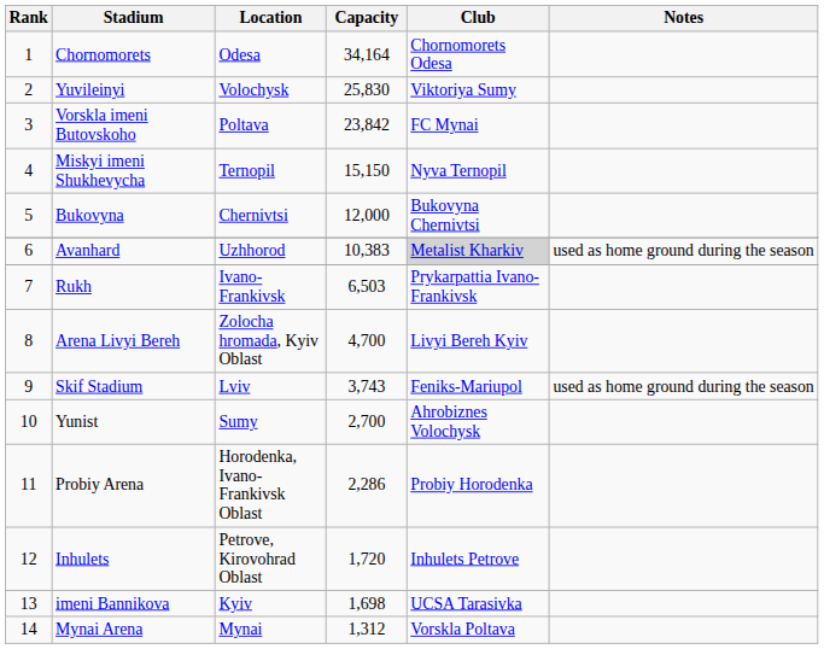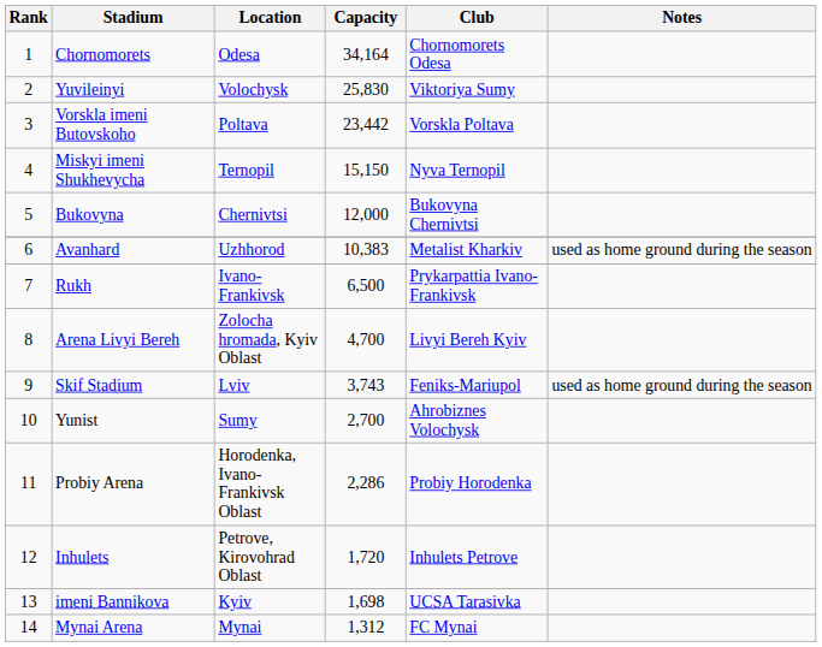Vorskla imeni Butovskoho | Capacity: 23,842 -> 23,442
Vorskla imeni Butovskoho | Club: FC Mynai -> Vorskla Poltava
Avanhard | Club: lightgrey background -> no background
Rukh | Capacity: 6,503 -> 6,500
Mynai Arena | Club: Vorskla Poltava -> FC Mynai
